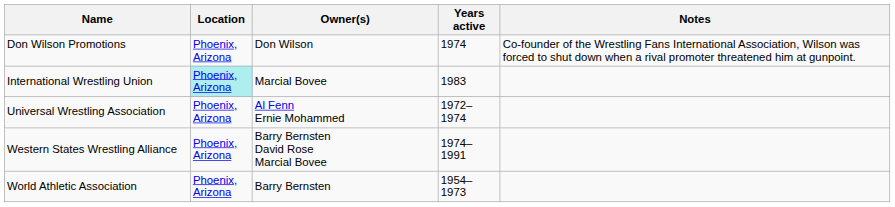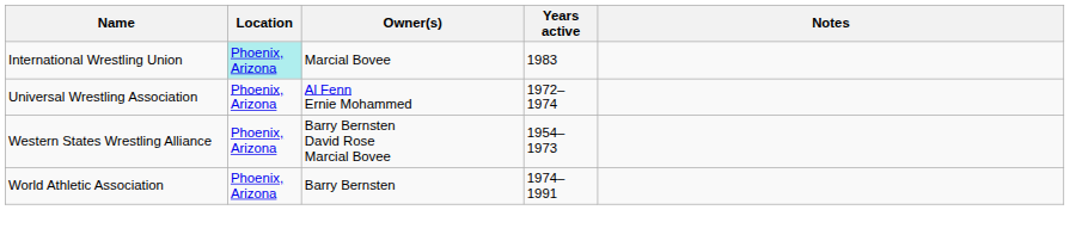- row: Don Wilson Promotions | Phoenix, Arizona | Don Wilson | 1974 | Co-founder of the Wrestling Fans International Association, Wilson was forced to shut down when a rival promoter threatened him at gunpoint.
Western States Wrestling Alliance | Years active: 1974–1991 -> 1954–1973
World Athletic Association | Years active: 1954–1973 -> 1974–1991
